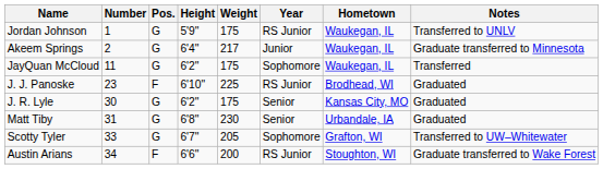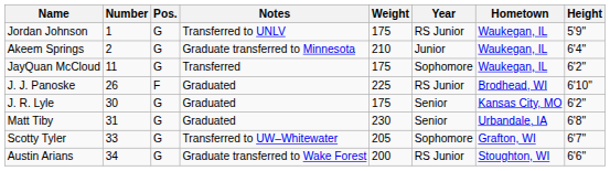columns swapped: Height <-> Notes
Akeem Springs | Weight: 217 -> 210
J. J. Panoske | Number: 23 -> 26
Austin Arians | Pos.: F -> G
